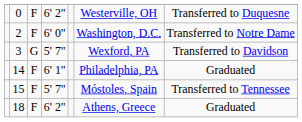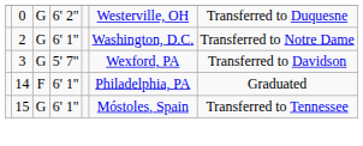0 | column 3: F -> G
2 | column 3: F -> G
2 | column 4: 6' 0" -> 6' 1"
15 | column 3: F -> G
15 | column 4: 5' 7" -> 6' 1"
- row: 18 | F | 6' 2" | Athens, Greece | Graduated
